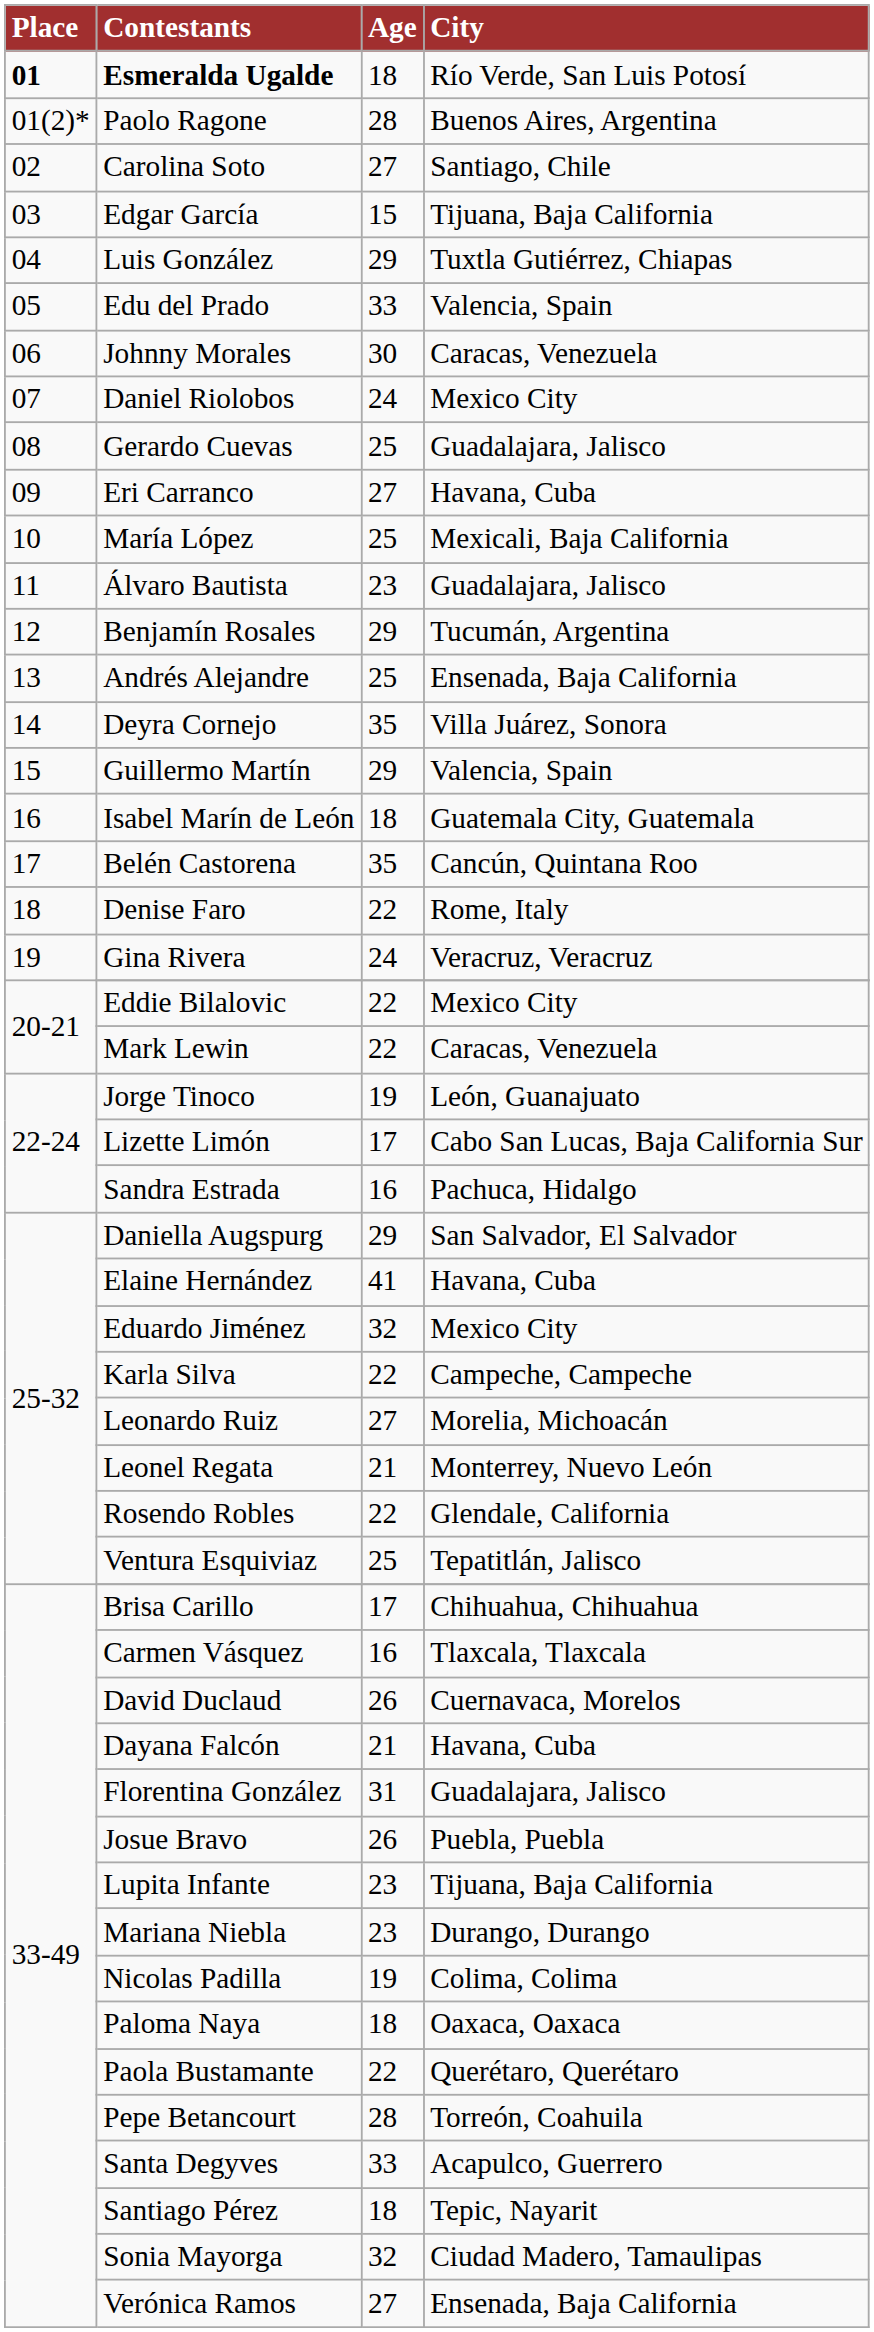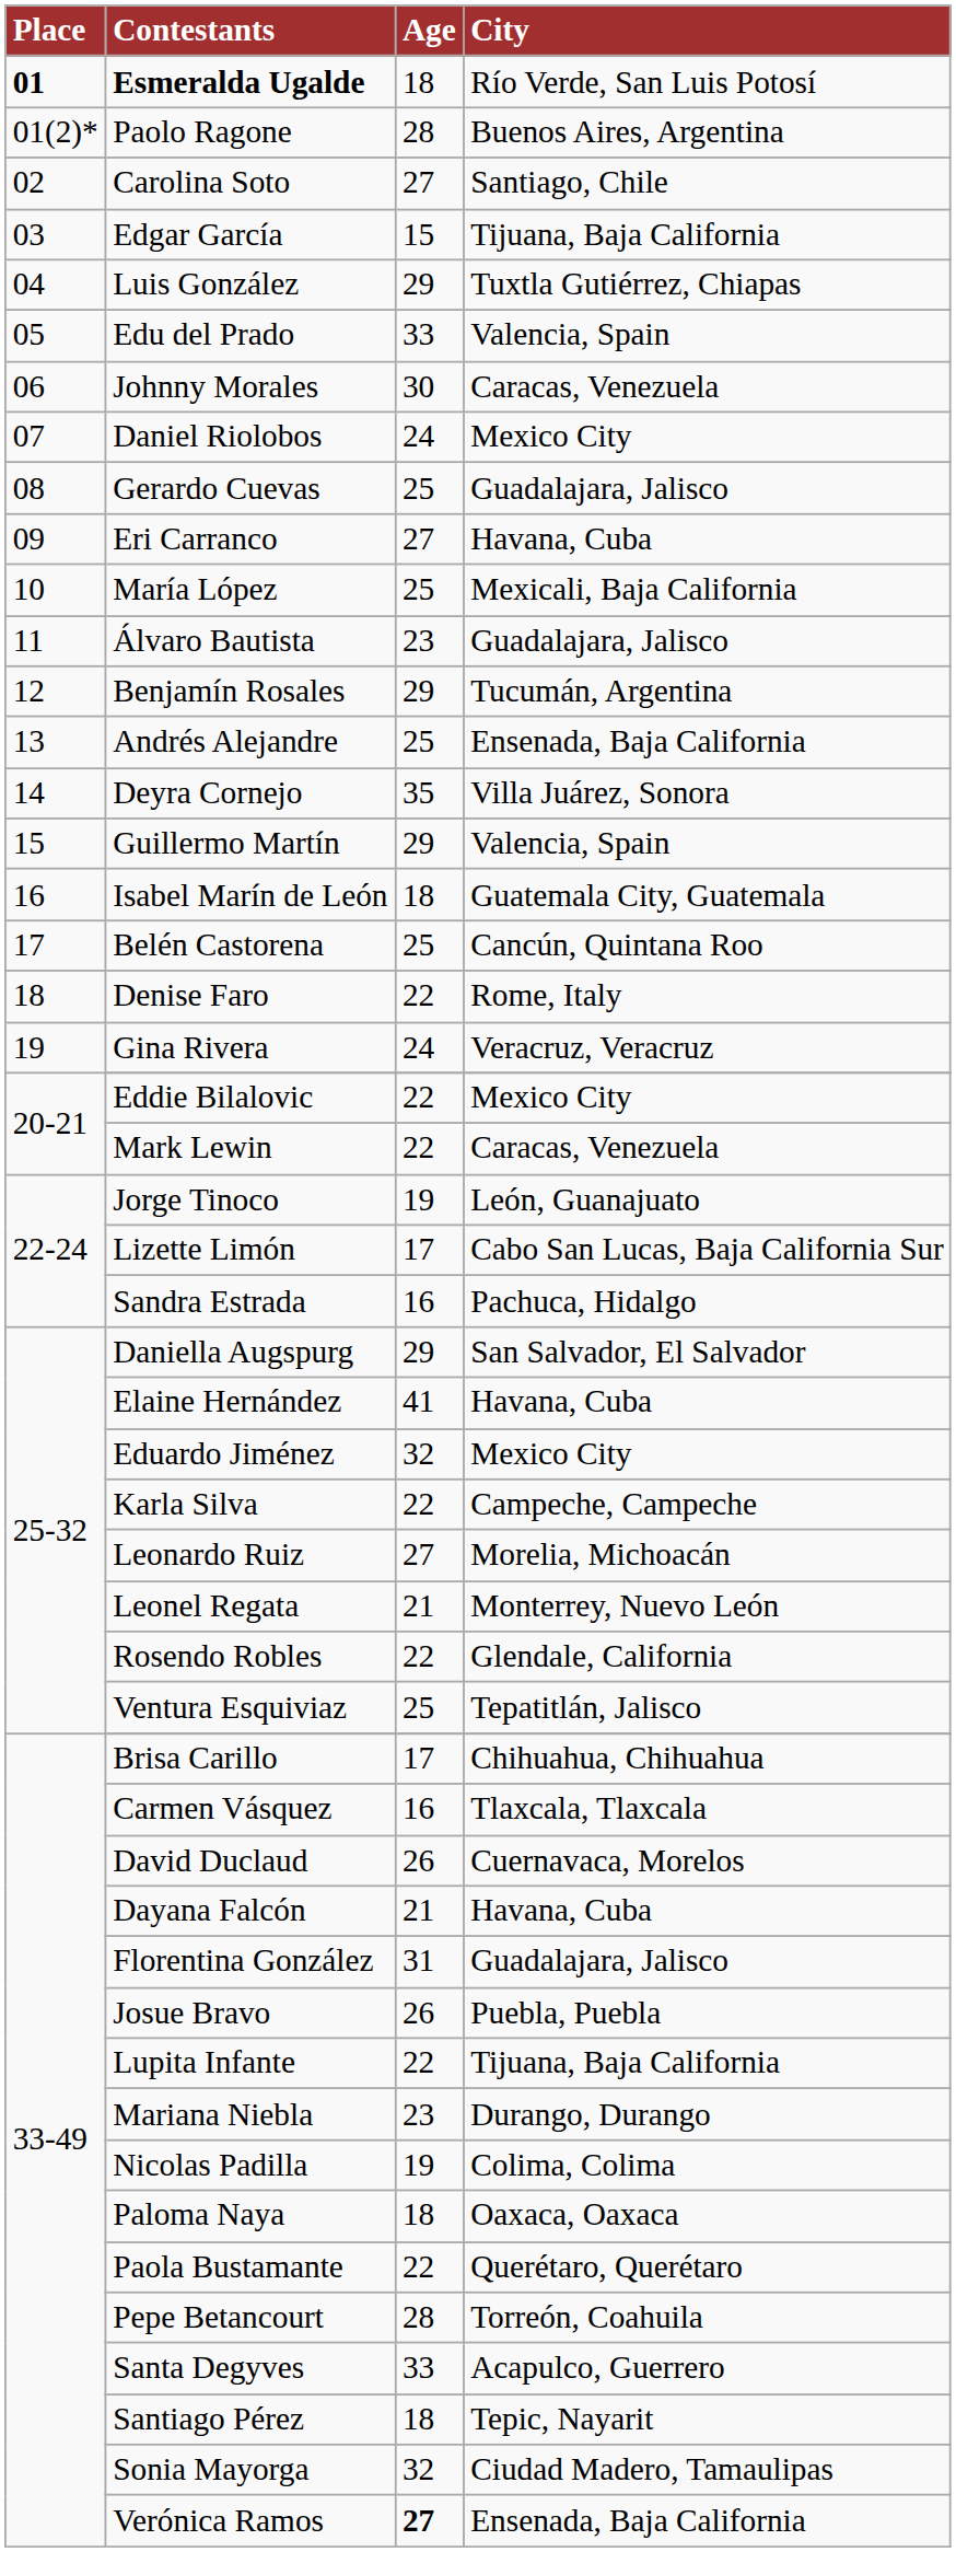Belén Castorena | Age: 35 -> 25
Lupita Infante | Age: 23 -> 22
Verónica Ramos | Age: normal -> bold
